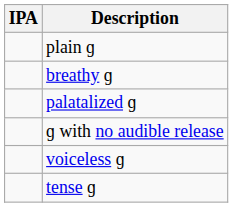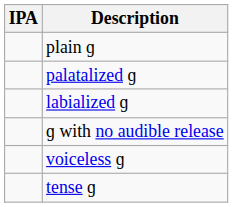- row: breathy ɡ
+ row: labialized ɡ
